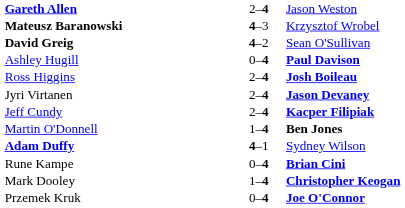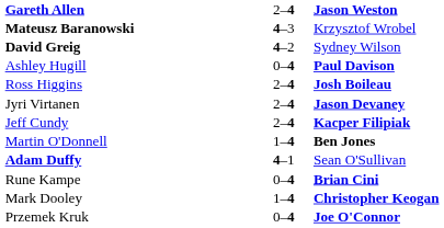Gareth Allen | column 3: normal -> bold
David Greig | column 3: Sean O'Sullivan -> Sydney Wilson
Adam Duffy | column 3: Sydney Wilson -> Sean O'Sullivan
